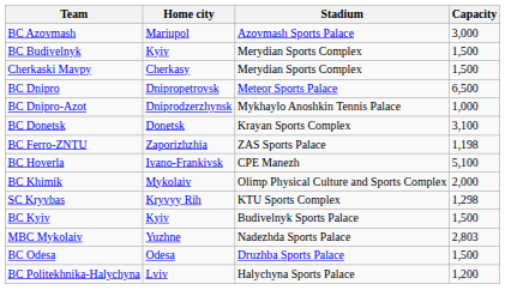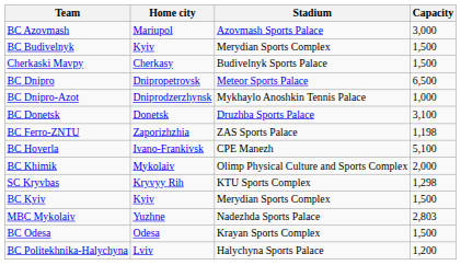Cherkaski Mavpy | Stadium: Merydian Sports Complex -> Budivelnyk Sports Palace
BC Donetsk | Stadium: Krayan Sports Complex -> Druzhba Sports Palace
BC Kyiv | Stadium: Budivelnyk Sports Palace -> Merydian Sports Complex
BC Odesa | Stadium: Druzhba Sports Palace -> Krayan Sports Complex
